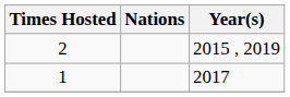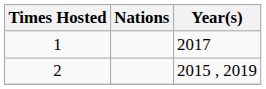rows swapped: 2 <-> 1
